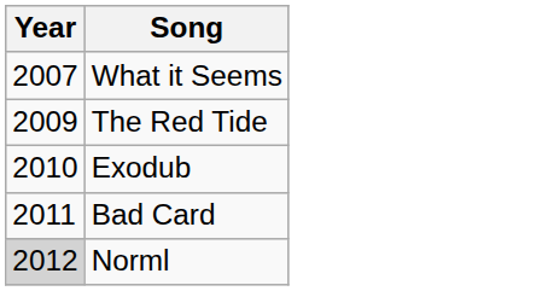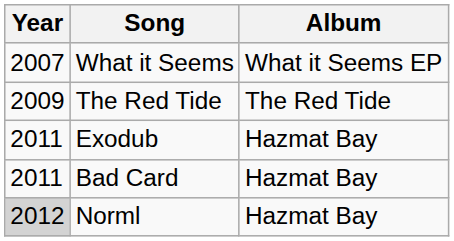+ column: Album | What it Seems EP | The Red Tide | Hazmat Bay | Hazmat Bay | Hazmat Bay
Exodub | Year: 2010 -> 2011
